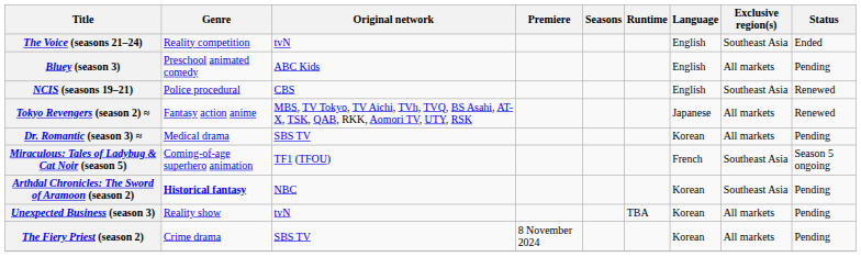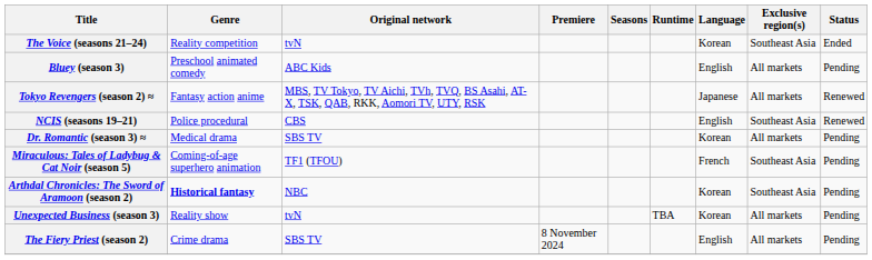The Voice (seasons 21–24) | Language: English -> Korean
rows swapped: NCIS (seasons 19–21) <-> Tokyo Revengers (season 2) ≈
Miraculous: Tales of Ladybug & Cat Noir (season 5) | Status: Season 5 ongoing -> Pending
The Fiery Priest (season 2) | Language: Korean -> English
